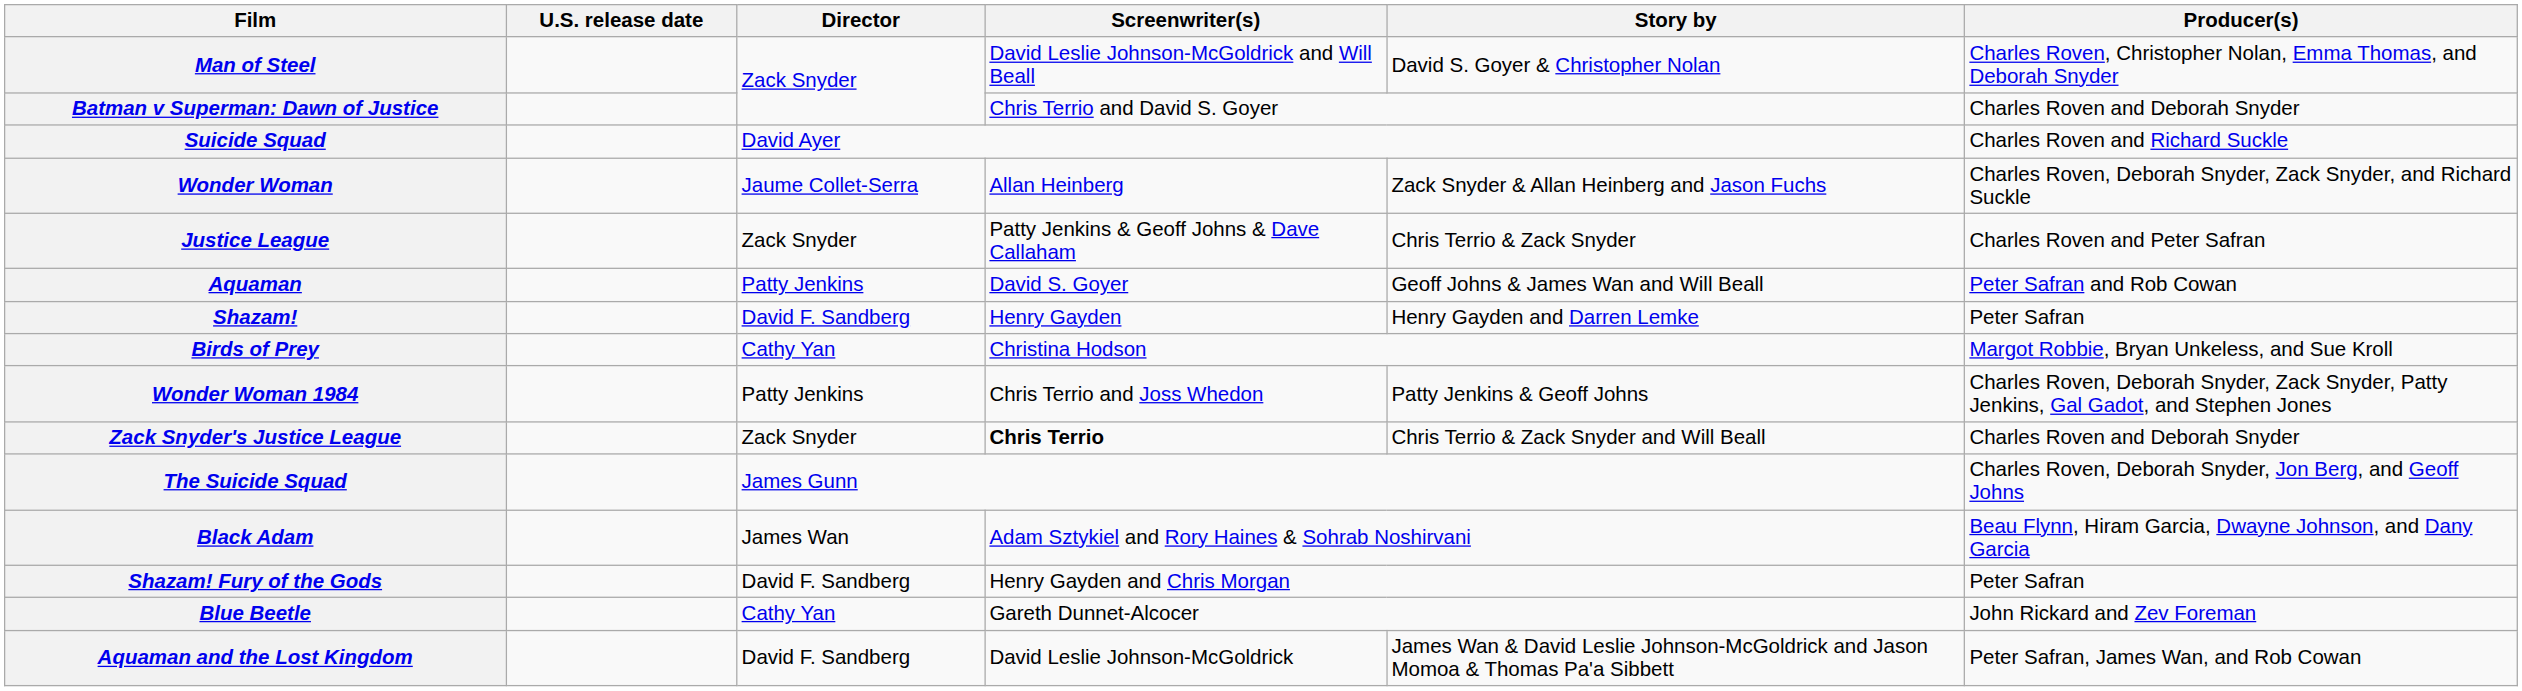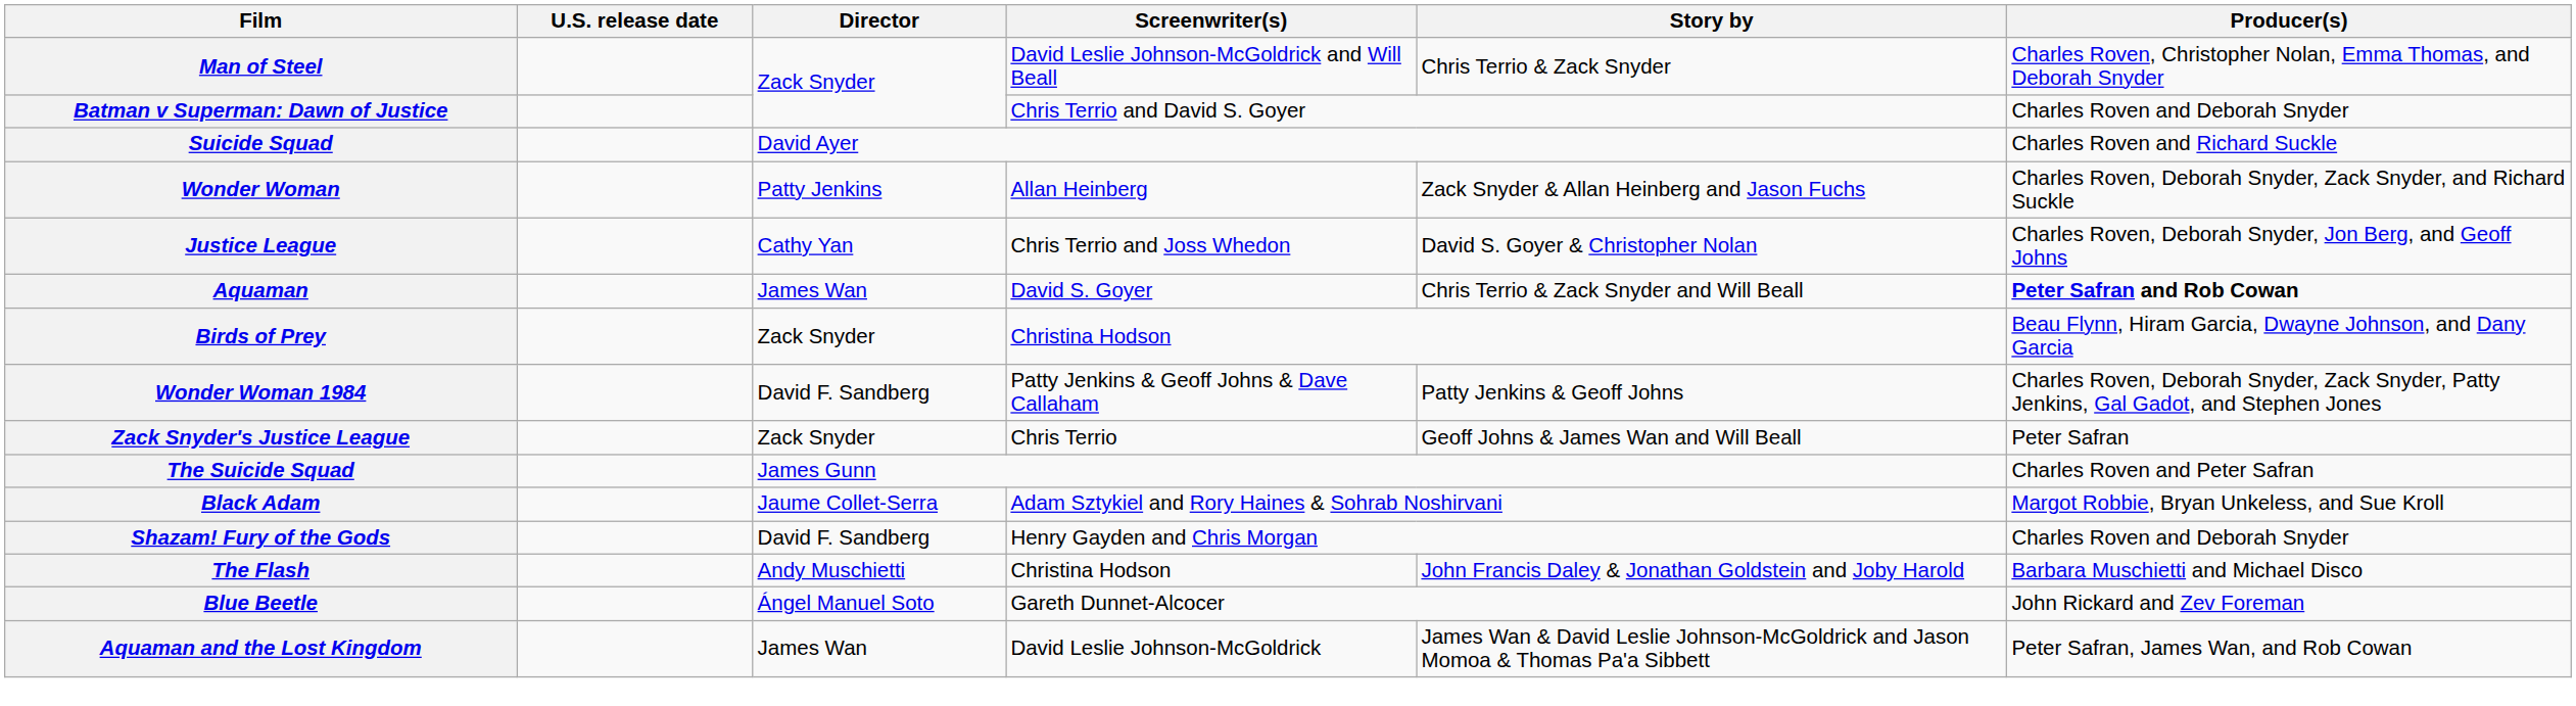Man of Steel | Story by: David S. Goyer & Christopher Nolan -> Chris Terrio & Zack Snyder
Wonder Woman | Director: Jaume Collet-Serra -> Patty Jenkins
Justice League | Director: Zack Snyder -> Cathy Yan
Justice League | Screenwriter(s): Patty Jenkins & Geoff Johns & Dave Callaham -> Chris Terrio and Joss Whedon
Justice League | Story by: Chris Terrio & Zack Snyder -> David S. Goyer & Christopher Nolan
Justice League | Producer(s): Charles Roven and Peter Safran -> Charles Roven, Deborah Snyder, Jon Berg, and Geoff Johns
Aquaman | Director: Patty Jenkins -> James Wan
Aquaman | Story by: Geoff Johns & James Wan and Will Beall -> Chris Terrio & Zack Snyder and Will Beall
Aquaman | Producer(s): normal -> bold
- row: Shazam! | David F. Sandberg | Henry Gayden | Henry Gayden and Darren Lemke | Peter Safran
Birds of Prey | Director: Cathy Yan -> Zack Snyder
Birds of Prey | Producer(s): Margot Robbie, Bryan Unkeless, and Sue Kroll -> Beau Flynn, Hiram Garcia, Dwayne Johnson, and Dany Garcia
Wonder Woman 1984 | Director: Patty Jenkins -> David F. Sandberg
Wonder Woman 1984 | Screenwriter(s): Chris Terrio and Joss Whedon -> Patty Jenkins & Geoff Johns & Dave Callaham
Zack Snyder's Justice League | Screenwriter(s): bold -> normal
Zack Snyder's Justice League | Story by: Chris Terrio & Zack Snyder and Will Beall -> Geoff Johns & James Wan and Will Beall
Zack Snyder's Justice League | Producer(s): Charles Roven and Deborah Snyder -> Peter Safran
The Suicide Squad | Producer(s): Charles Roven, Deborah Snyder, Jon Berg, and Geoff Johns -> Charles Roven and Peter Safran
Black Adam | Director: James Wan -> Jaume Collet-Serra
Black Adam | Producer(s): Beau Flynn, Hiram Garcia, Dwayne Johnson, and Dany Garcia -> Margot Robbie, Bryan Unkeless, and Sue Kroll
Shazam! Fury of the Gods | Producer(s): Peter Safran -> Charles Roven and Deborah Snyder
+ row: The Flash | Andy Muschietti | Christina Hodson | John Francis Daley & Jonathan Goldstein and Joby Harold | Barbara Muschietti and Michael Disco
Blue Beetle | Director: Cathy Yan -> Ángel Manuel Soto
Aquaman and the Lost Kingdom | Director: David F. Sandberg -> James Wan
